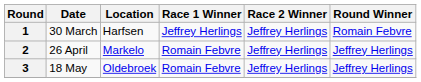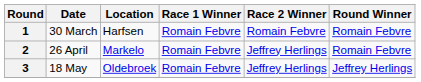1 | Race 1 Winner: Jeffrey Herlings -> Romain Febvre
1 | Race 2 Winner: Jeffrey Herlings -> Romain Febvre
2 | Round Winner: Jeffrey Herlings -> Romain Febvre
